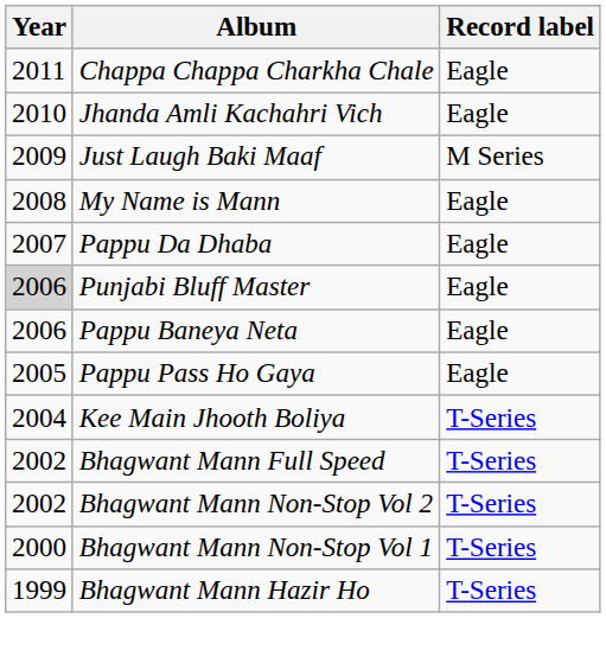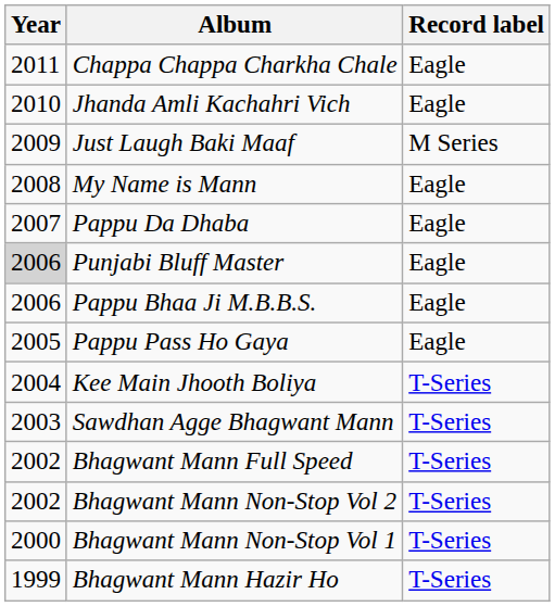- row: 2006 | Pappu Baneya Neta | Eagle
+ row: 2006 | Pappu Bhaa Ji M.B.B.S. | Eagle
+ row: 2003 | Sawdhan Agge Bhagwant Mann | T-Series
